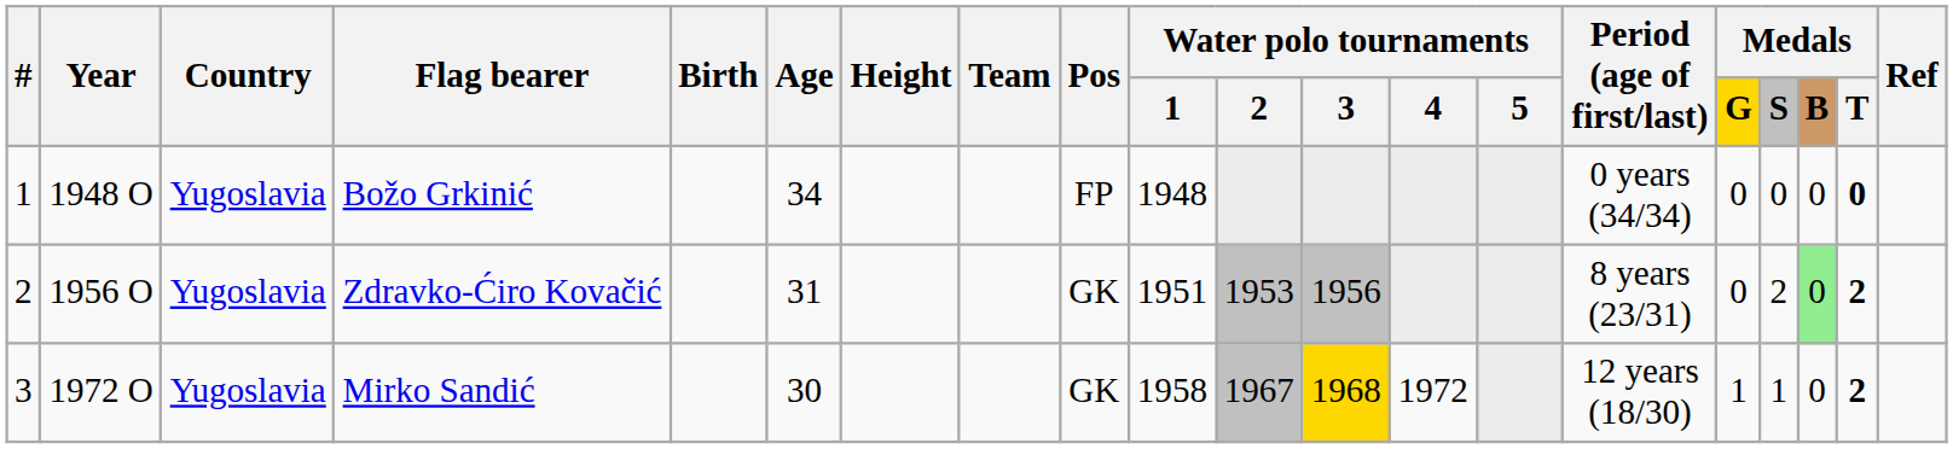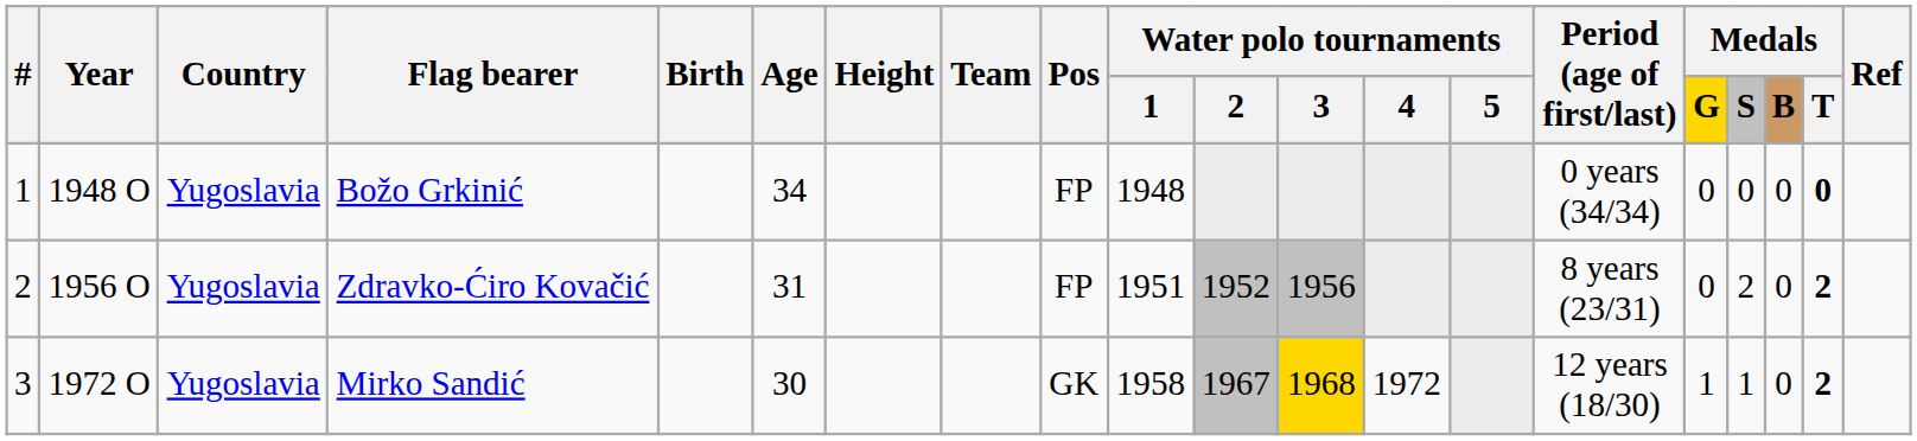Zdravko-Ćiro Kovačić | Pos: GK -> FP
Zdravko-Ćiro Kovačić | Water polo tournaments / 2: 1953 -> 1952
Zdravko-Ćiro Kovačić | Medals / B: lightgreen background -> no background
